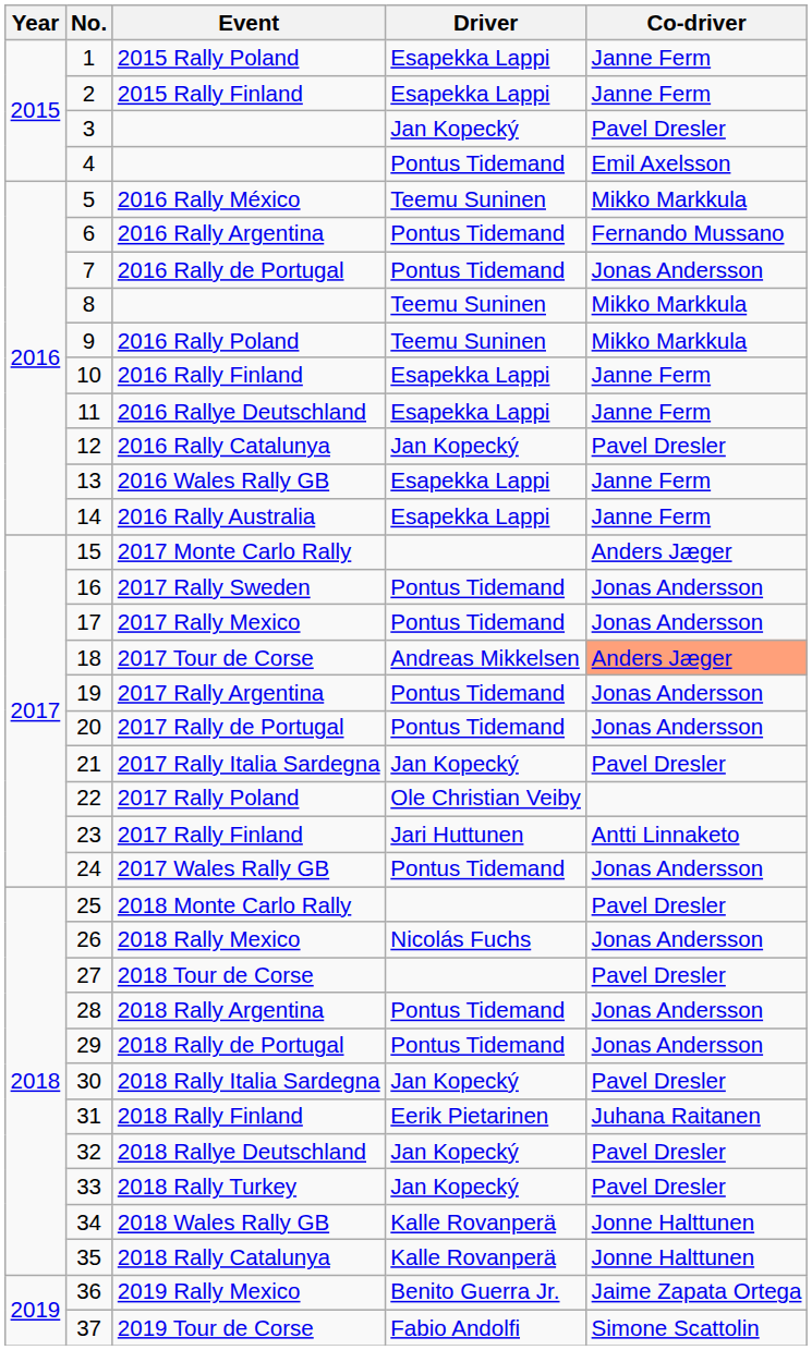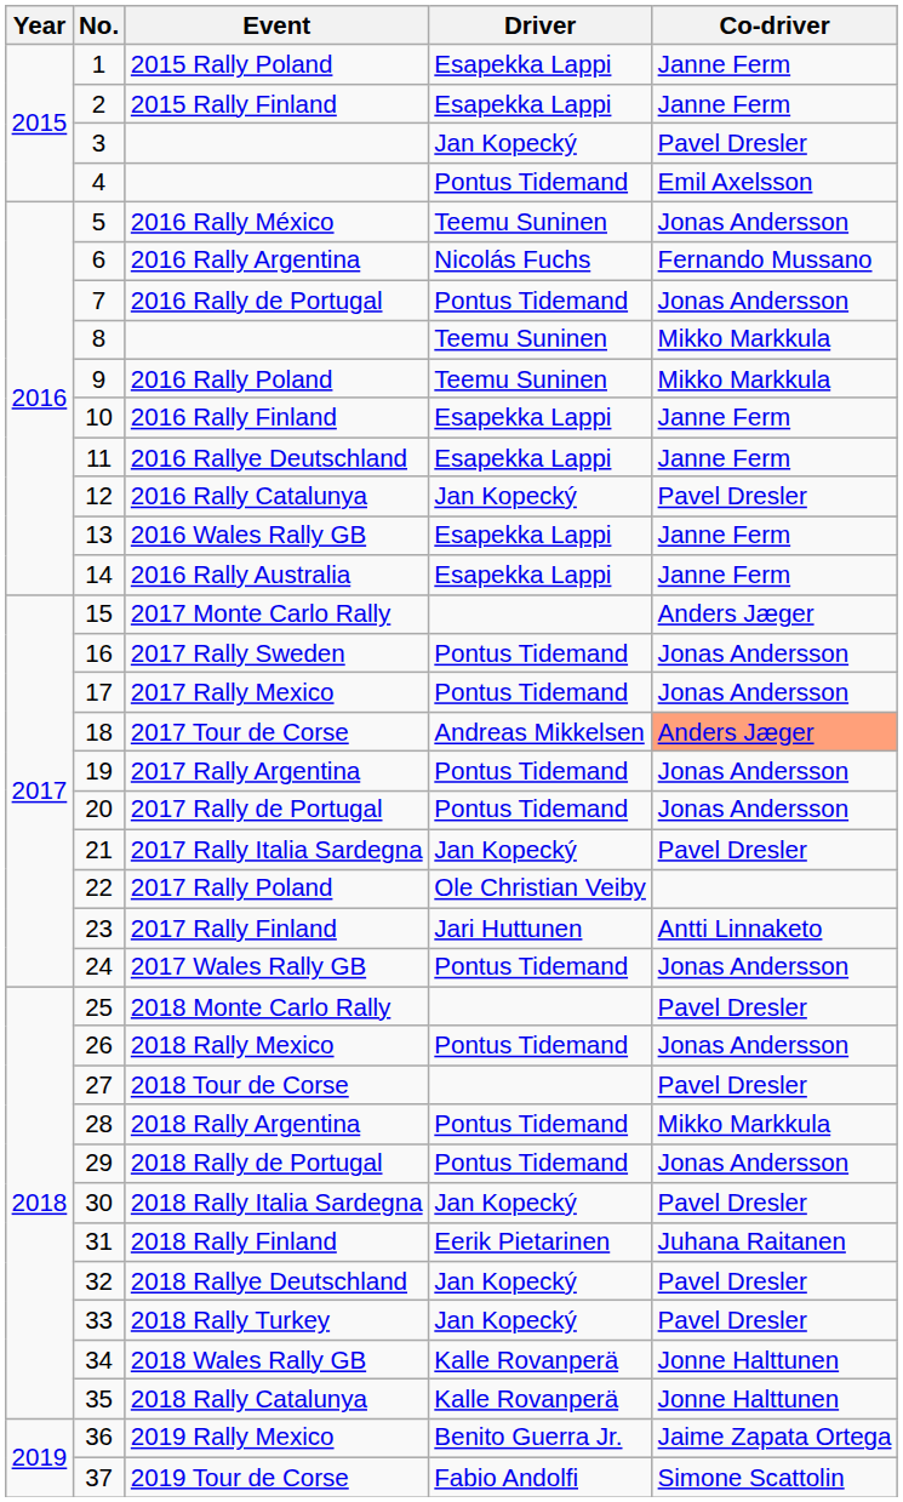2016 Rally México | Co-driver: Mikko Markkula -> Jonas Andersson
2016 Rally Argentina | Driver: Pontus Tidemand -> Nicolás Fuchs
2018 Rally Mexico | Driver: Nicolás Fuchs -> Pontus Tidemand
2018 Rally Argentina | Co-driver: Jonas Andersson -> Mikko Markkula
